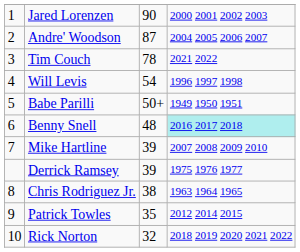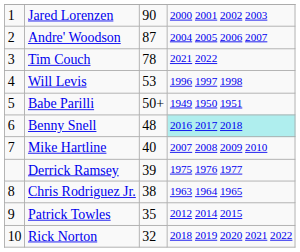Will Levis | column 3: 54 -> 53
Mike Hartline | column 3: 39 -> 40
